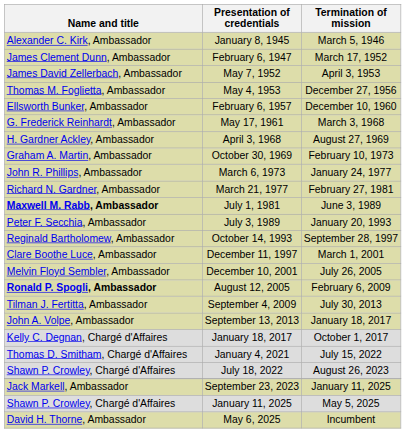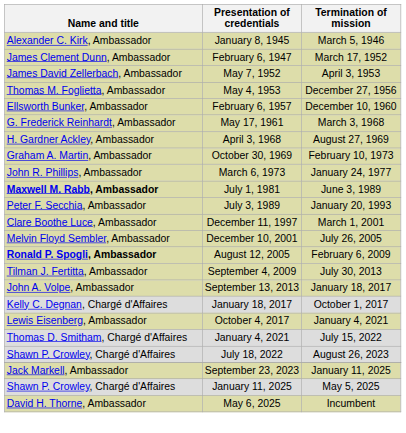- row: Richard N. Gardner, Ambassador | March 21, 1977 | February 27, 1981
- row: Reginald Bartholomew, Ambassador | October 14, 1993 | September 28, 1997
+ row: Lewis Eisenberg, Ambassador | October 4, 2017 | January 4, 2021
